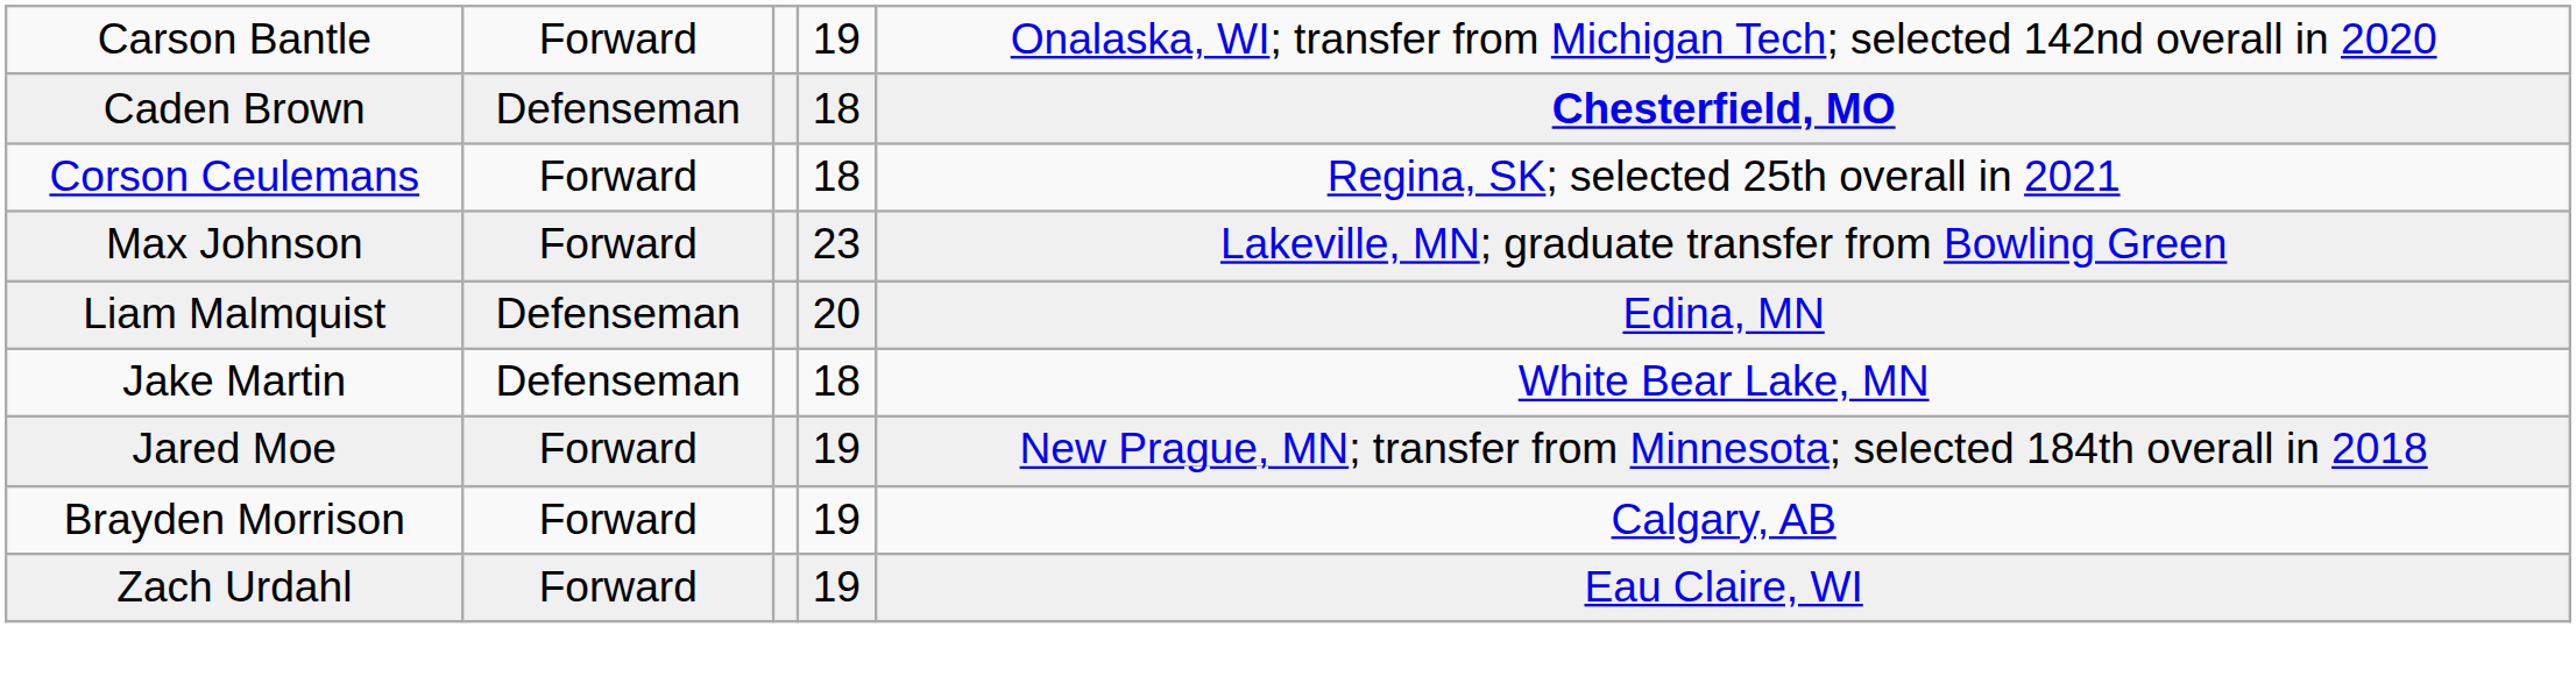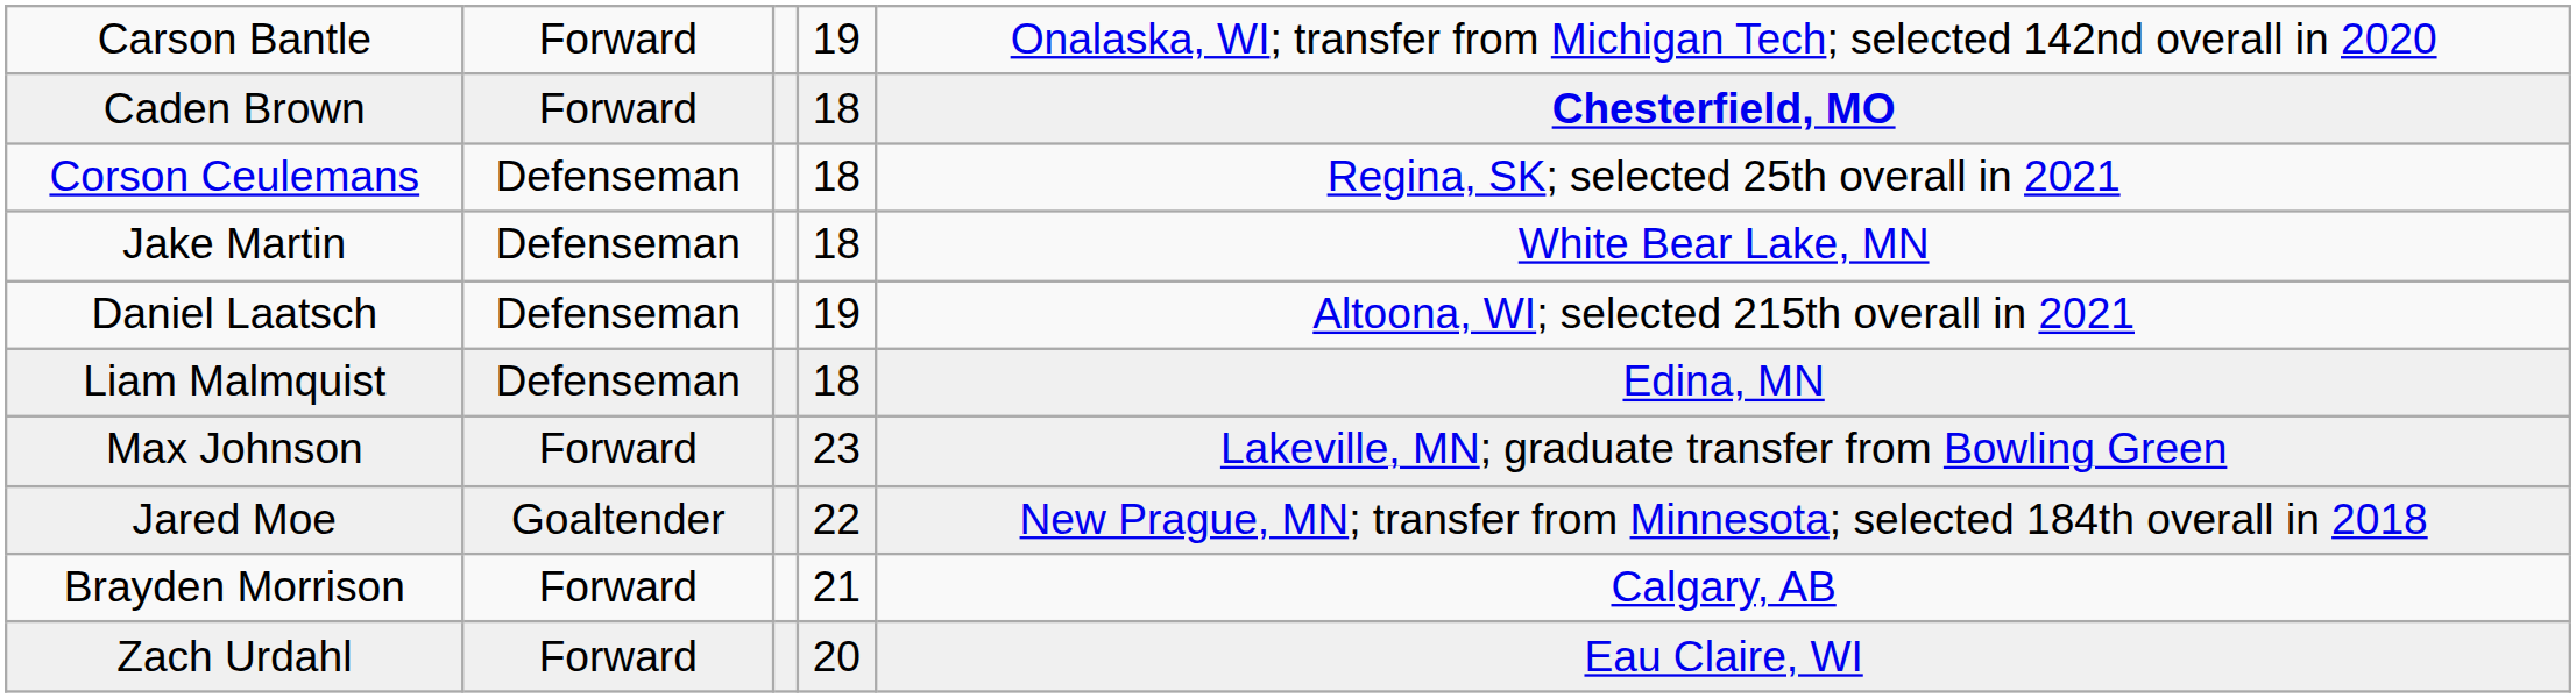Caden Brown | column 2: Defenseman -> Forward
Corson Ceulemans | column 2: Forward -> Defenseman
rows swapped: Max Johnson <-> Jake Martin
+ row: Daniel Laatsch | Defenseman | 19 | Altoona, WI; selected 215th overall in 2021
Liam Malmquist | column 4: 20 -> 18
Jared Moe | column 2: Forward -> Goaltender
Jared Moe | column 4: 19 -> 22
Brayden Morrison | column 4: 19 -> 21
Zach Urdahl | column 4: 19 -> 20
